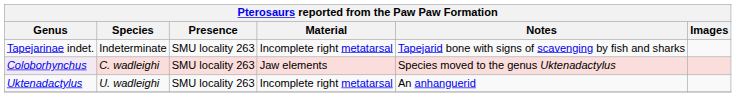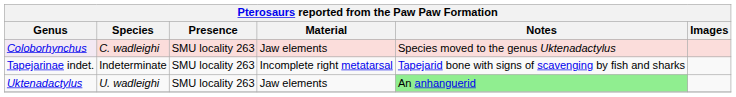rows swapped: Coloborhynchus <-> Tapejarinae indet.
Uktenadactylus | Material: Incomplete right metatarsal -> Jaw elements
Uktenadactylus | Notes: no background -> lightgreen background
